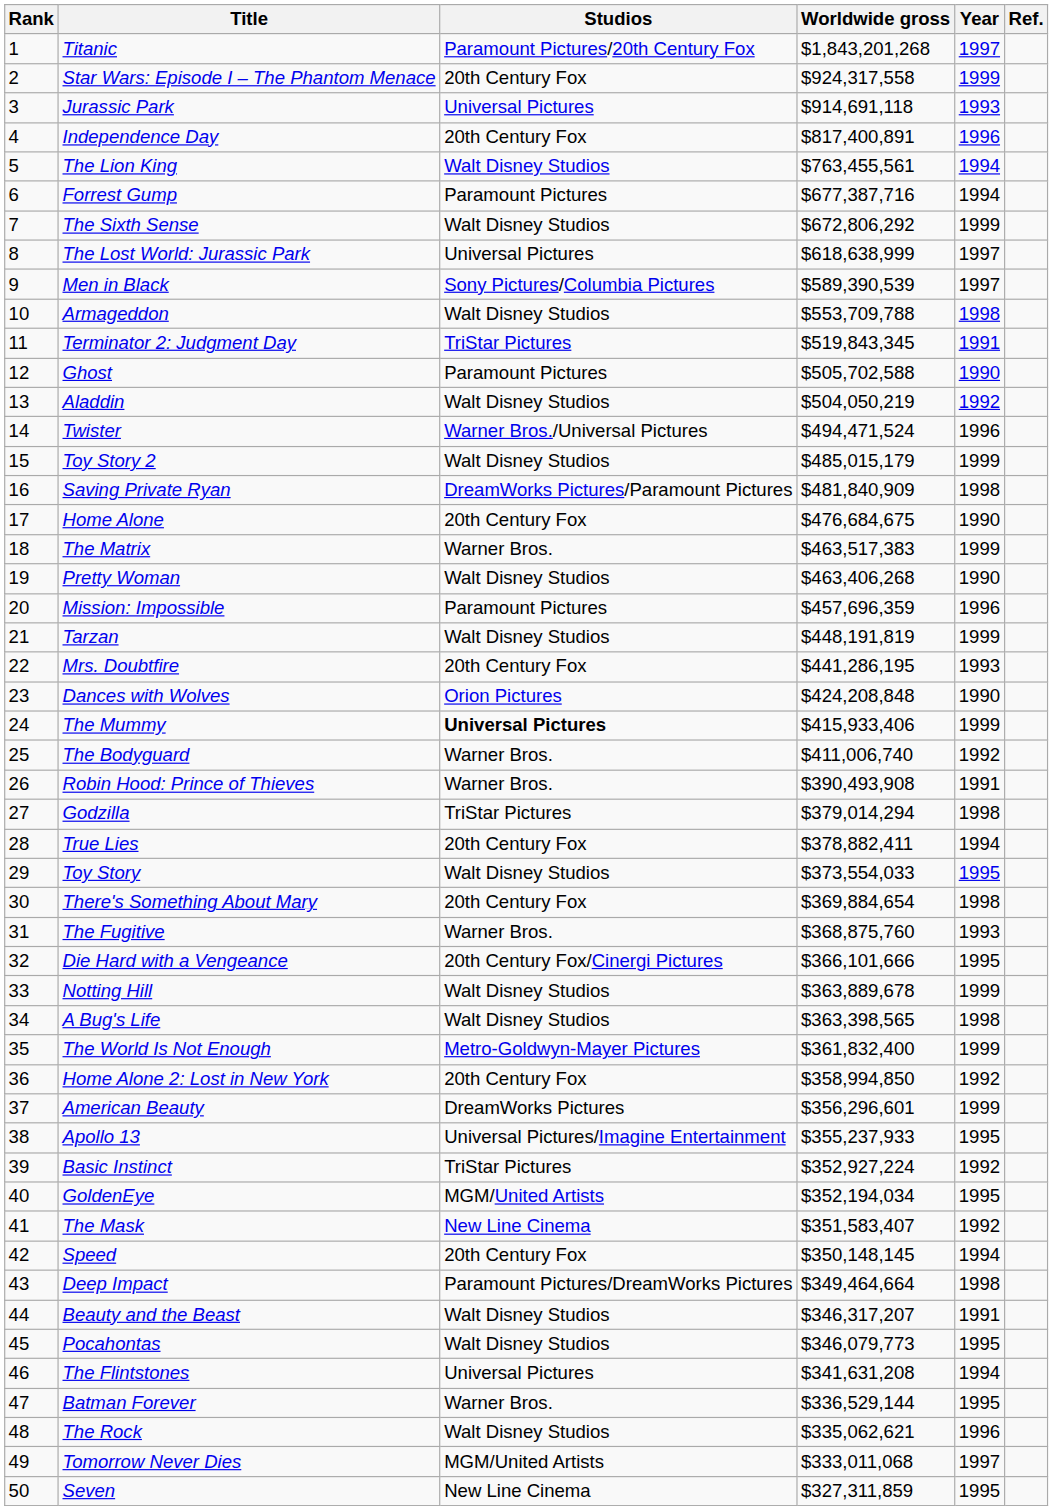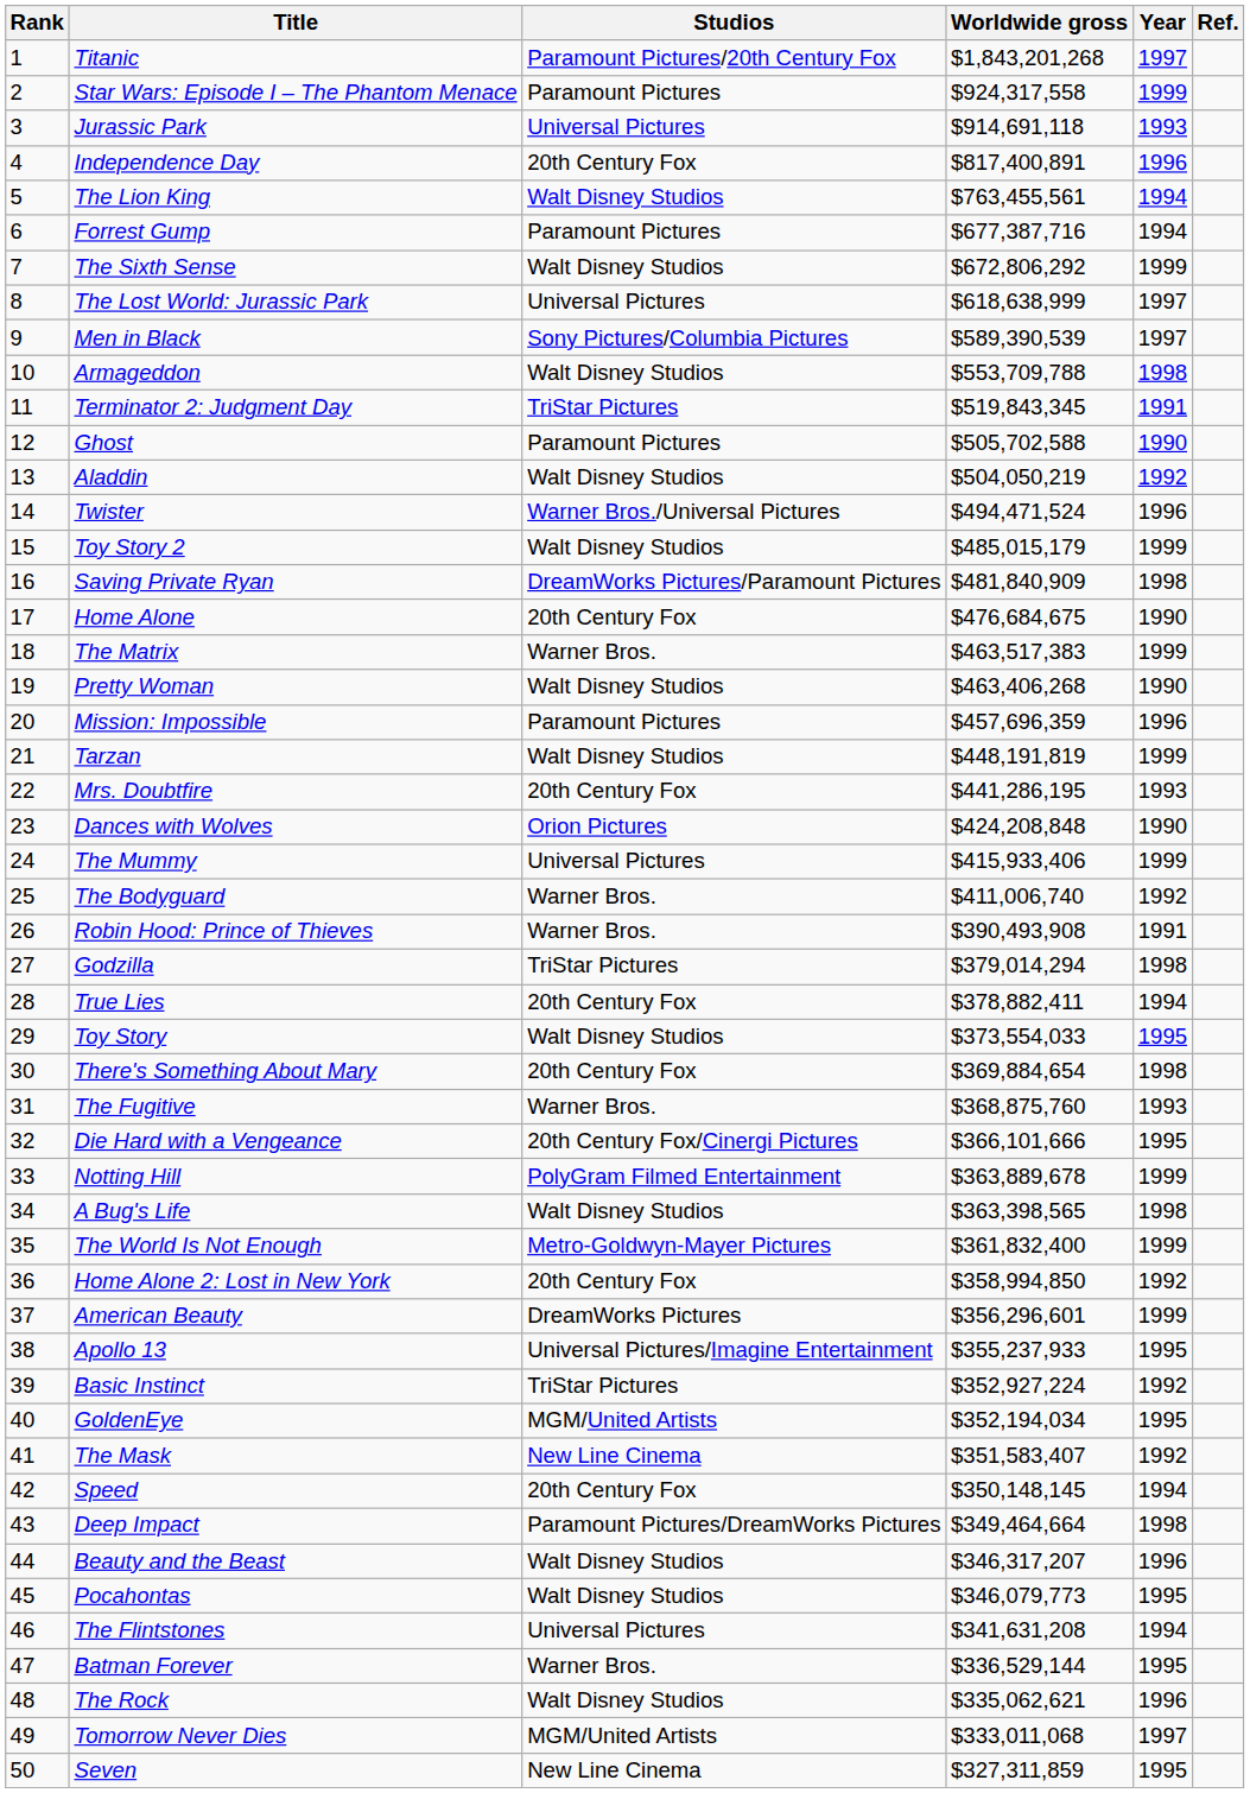Star Wars: Episode I – The Phantom Menace | Studios: 20th Century Fox -> Paramount Pictures
The Mummy | Studios: bold -> normal
Notting Hill | Studios: Walt Disney Studios -> PolyGram Filmed Entertainment
Beauty and the Beast | Year: 1991 -> 1996
